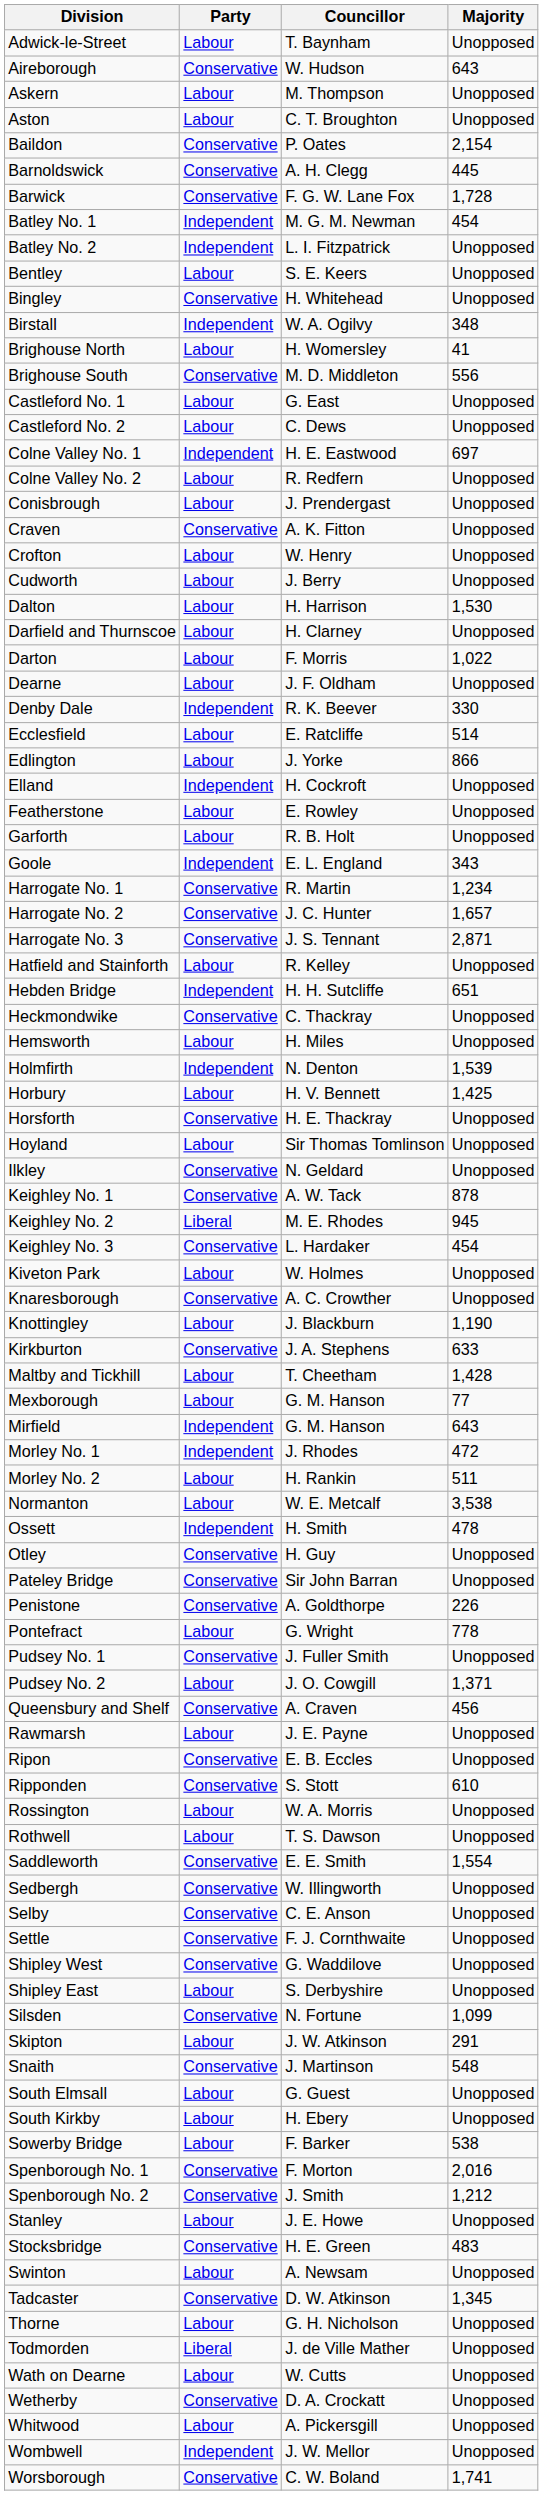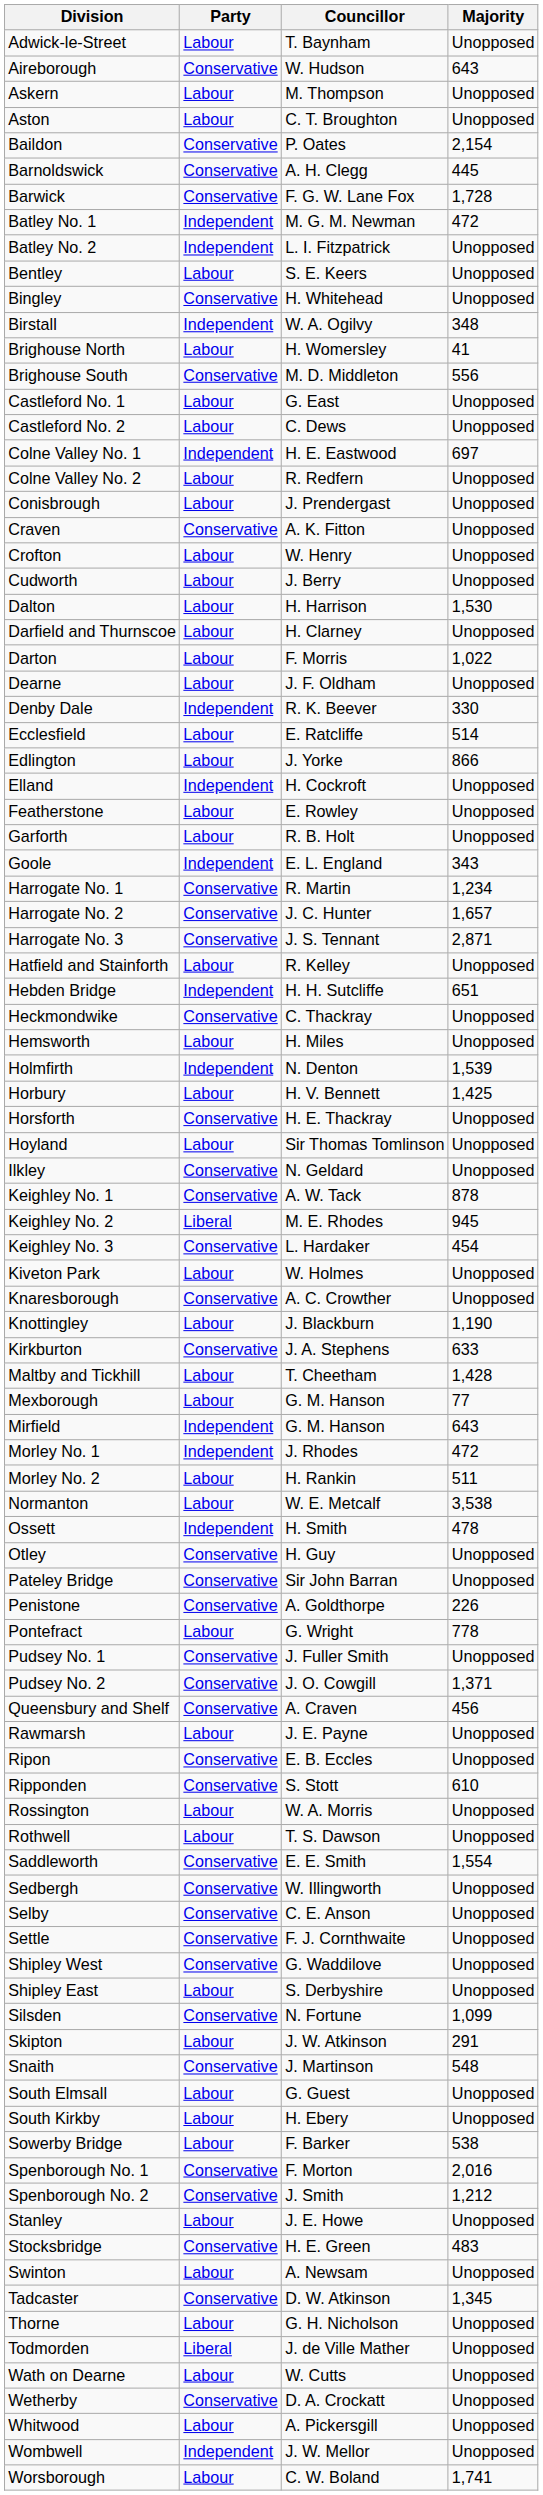Batley No. 1 | Majority: 454 -> 472
Pudsey No. 2 | Party: Labour -> Conservative
Worsborough | Party: Conservative -> Labour
